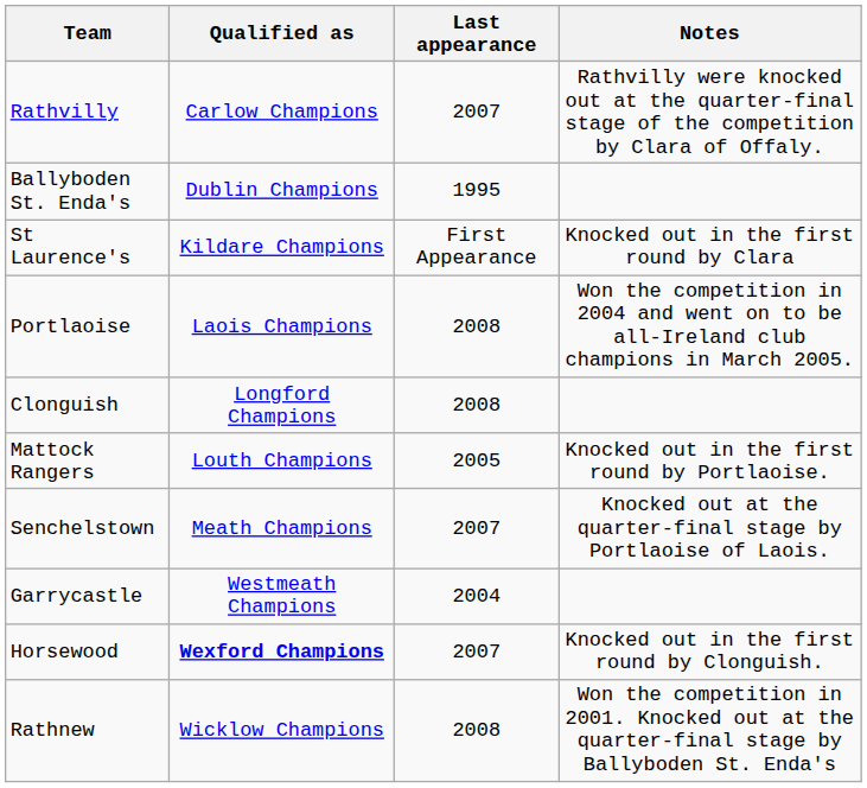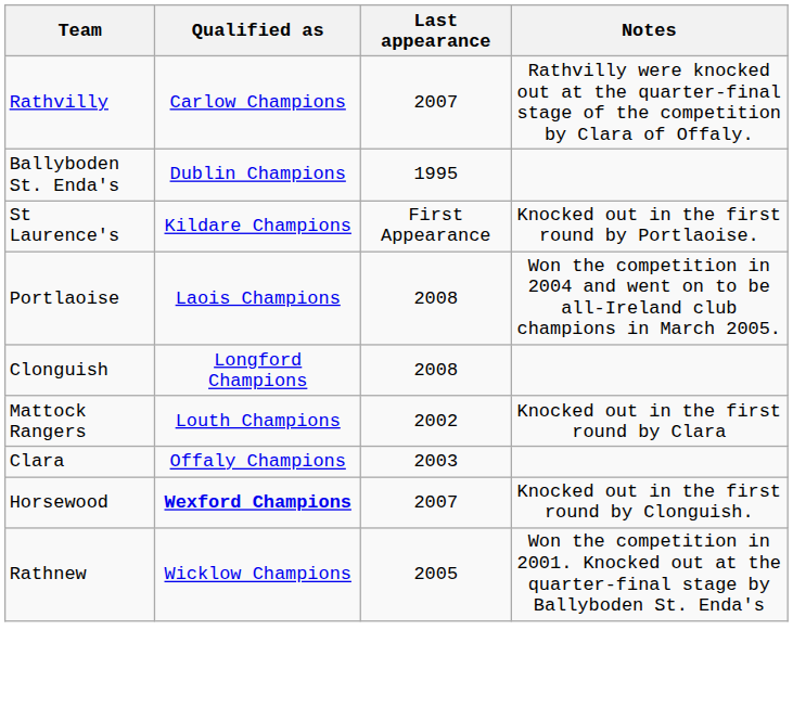St Laurence's | Notes: Knocked out in the first round by Clara -> Knocked out in the first round by Portlaoise.
Mattock Rangers | Last appearance: 2005 -> 2002
Mattock Rangers | Notes: Knocked out in the first round by Portlaoise. -> Knocked out in the first round by Clara
- row: Senchelstown | Meath Champions | 2007 | Knocked out at the quarter-final stage by Portlaoise of Laois.
+ row: Clara | Offaly Champions | 2003
- row: Garrycastle | Westmeath Champions | 2004
Rathnew | Last appearance: 2008 -> 2005
